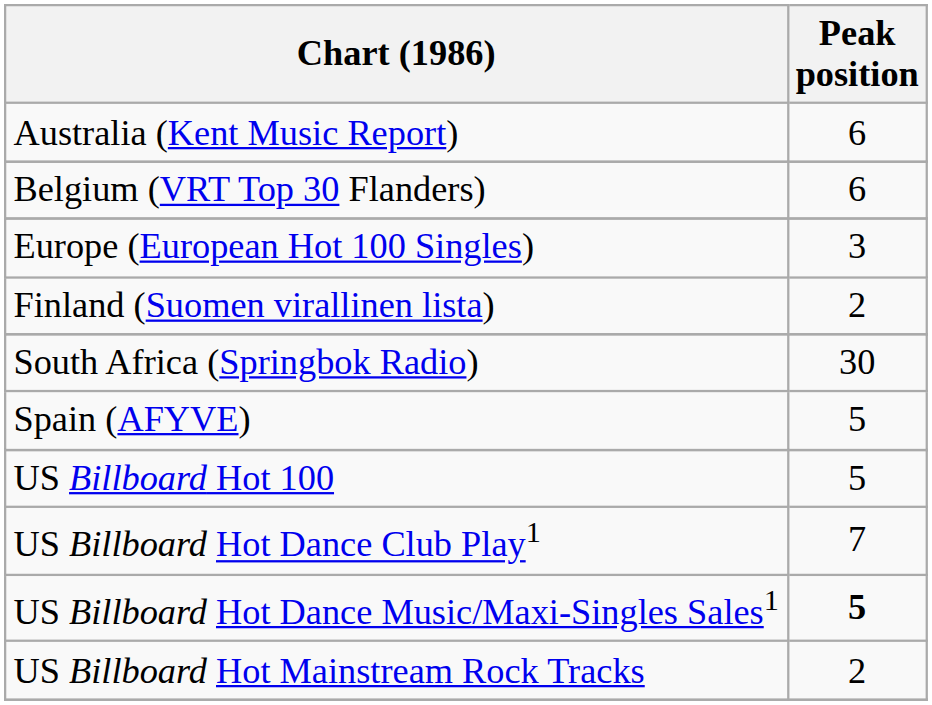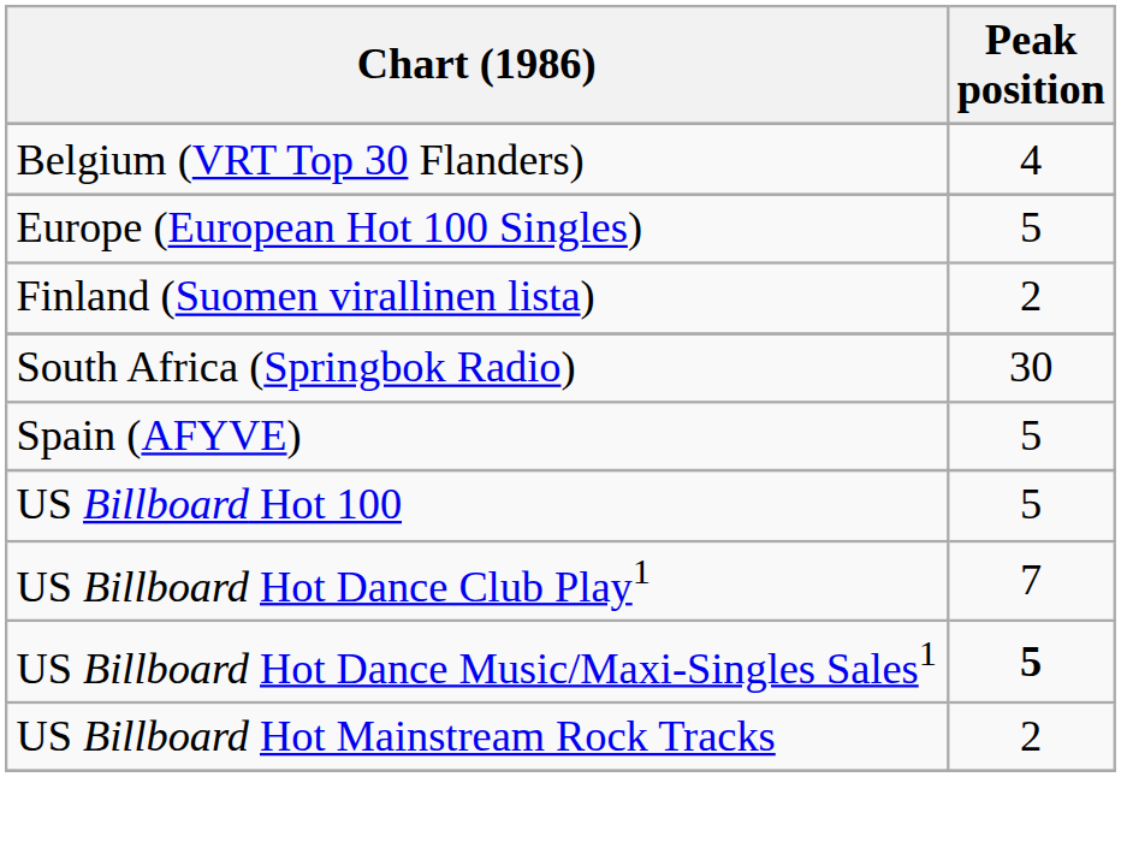- row: Australia (Kent Music Report) | 6
Belgium (VRT Top 30 Flanders) | Peak position: 6 -> 4
Europe (European Hot 100 Singles) | Peak position: 3 -> 5
